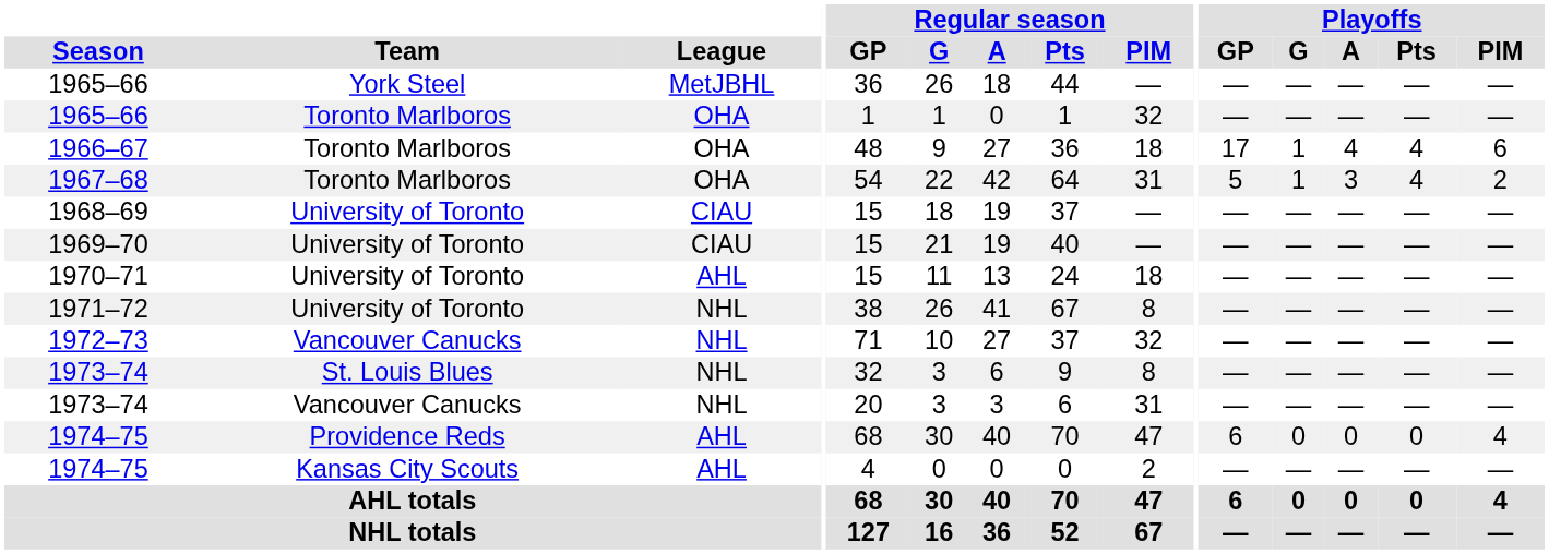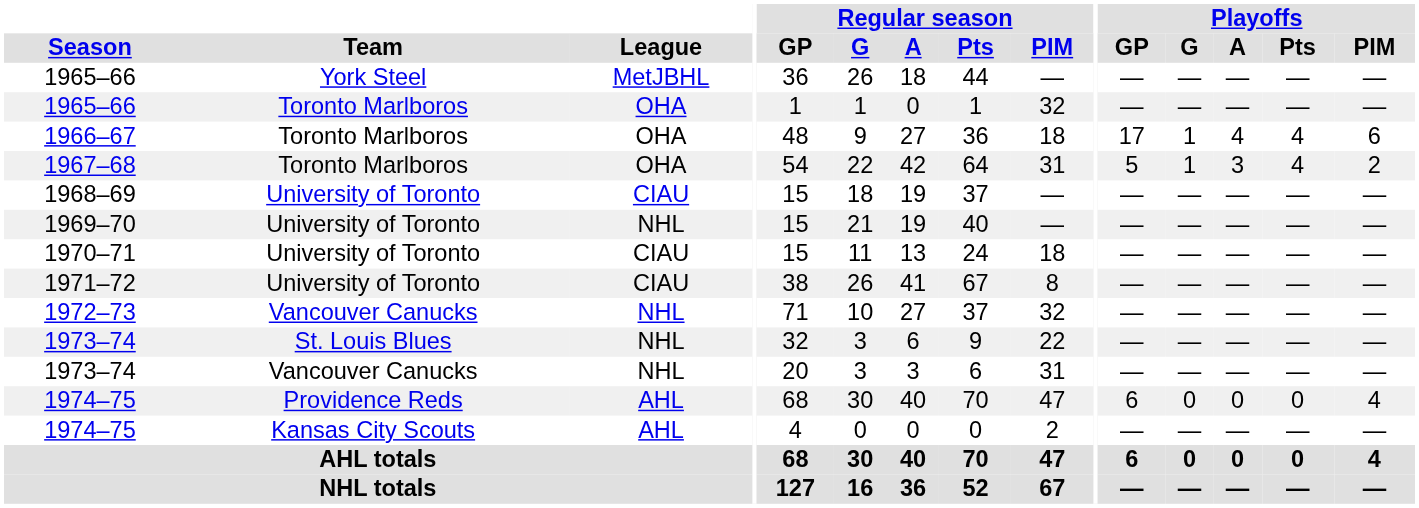1969–70 | League: CIAU -> NHL
1970–71 | League: AHL -> CIAU
1971–72 | League: NHL -> CIAU
1973–74 / St. Louis Blues | Regular season / PIM: 8 -> 22
